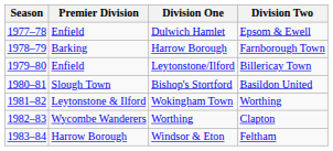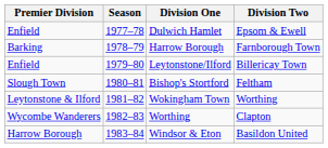columns swapped: Season <-> Premier Division
Bishop's Stortford | Division Two: Basildon United -> Feltham
Windsor & Eton | Division Two: Feltham -> Basildon United
